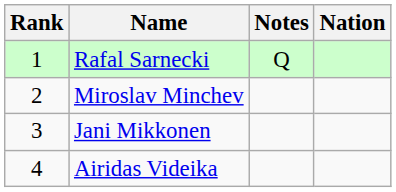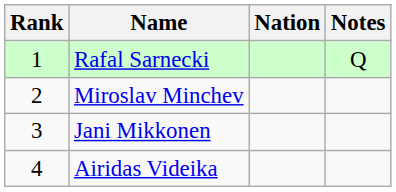columns swapped: Nation <-> Notes
